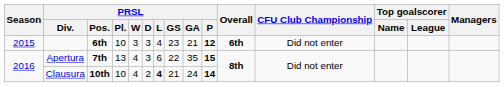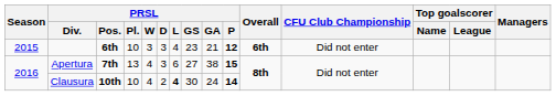Apertura | PRSL / GS: 22 -> 27
Apertura | PRSL / GA: 35 -> 38
Clausura | PRSL / GS: 21 -> 30
